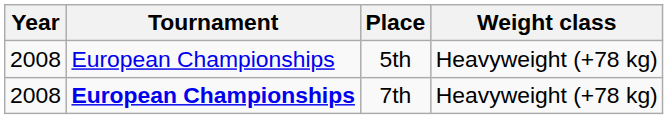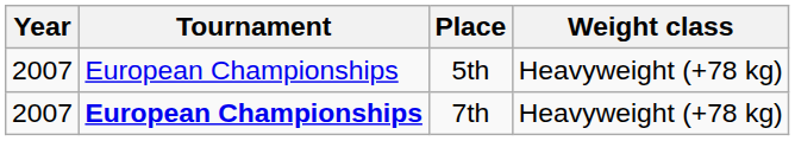5th | Year: 2008 -> 2007
7th | Year: 2008 -> 2007
